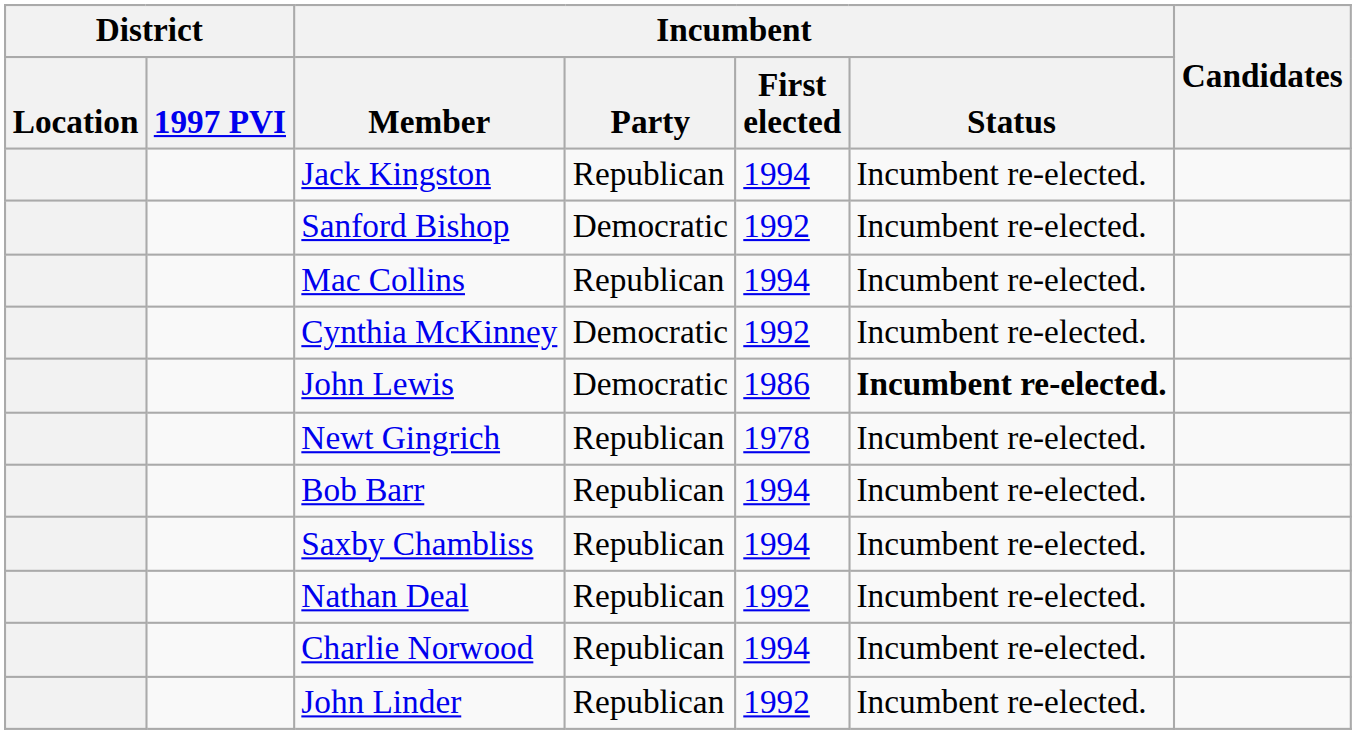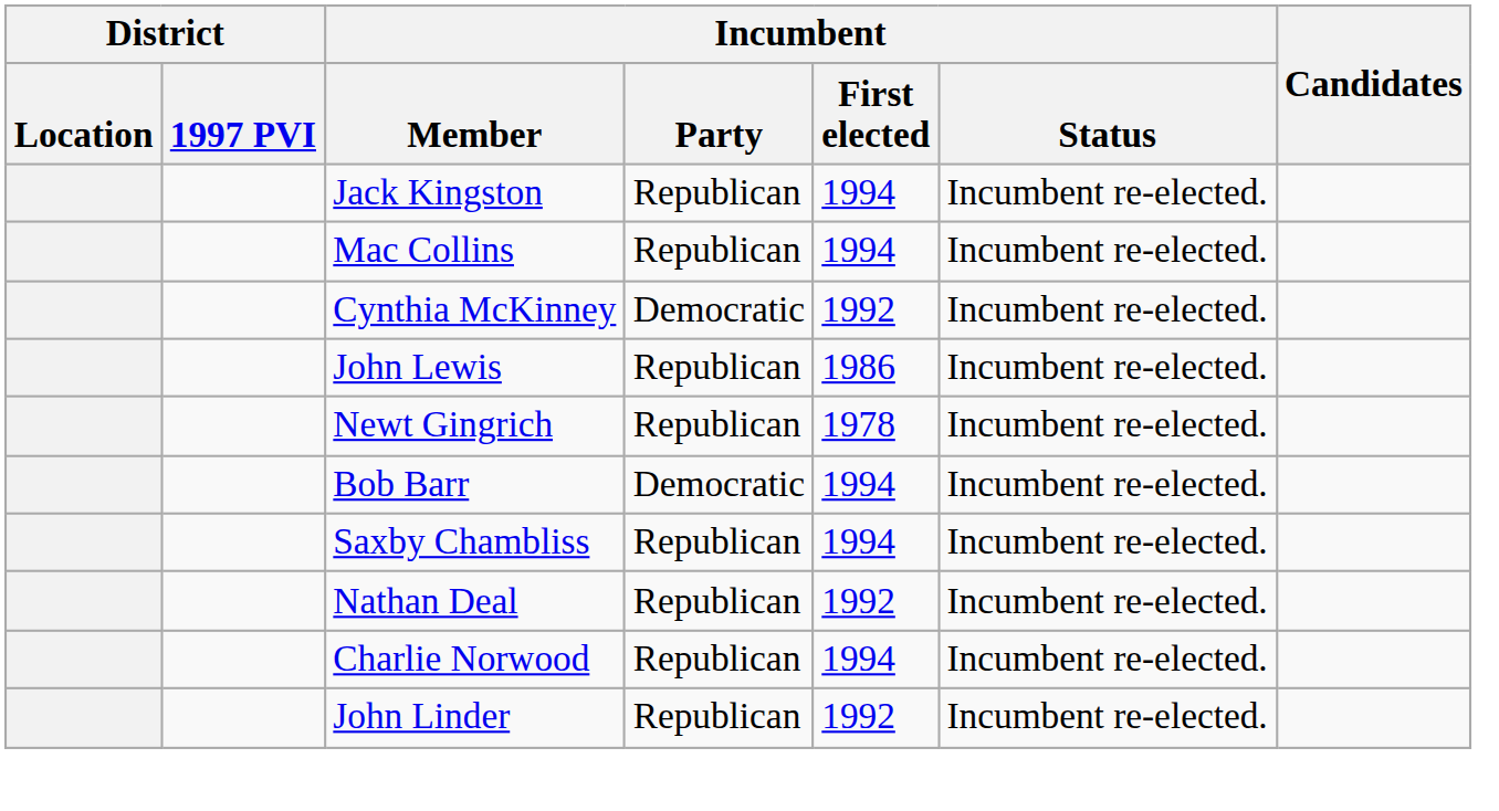- row: Sanford Bishop | Democratic | 1992 | Incumbent re-elected.
John Lewis | Incumbent / Party: Democratic -> Republican
John Lewis | Incumbent / Status: bold -> normal
Bob Barr | Incumbent / Party: Republican -> Democratic
